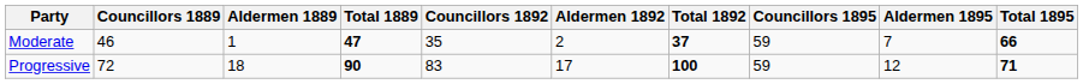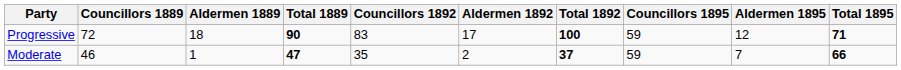rows swapped: Moderate <-> Progressive
